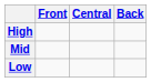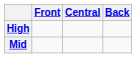- row: Low
